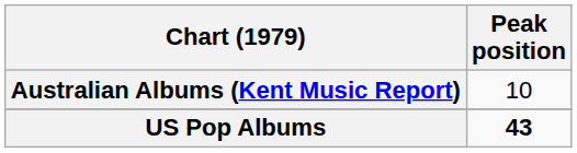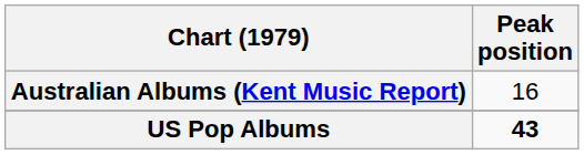Australian Albums (Kent Music Report) | Peak position: 10 -> 16
